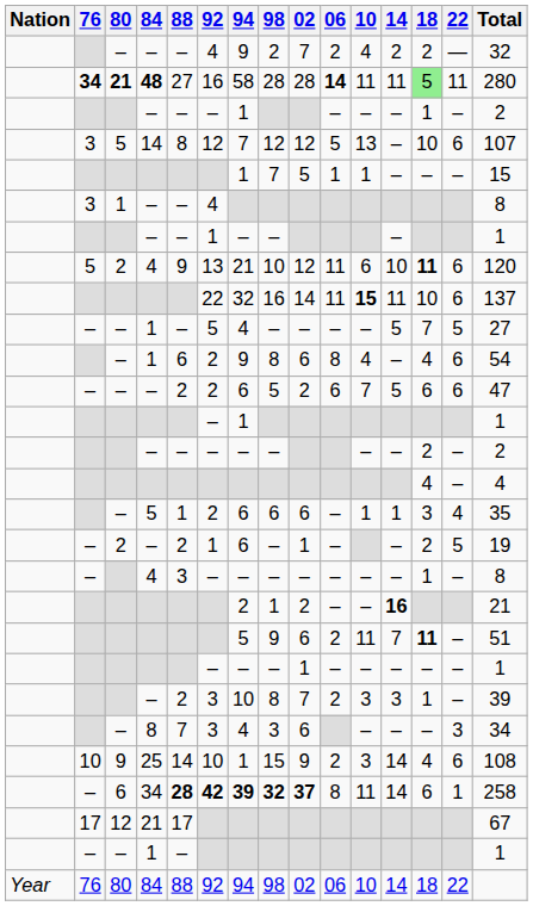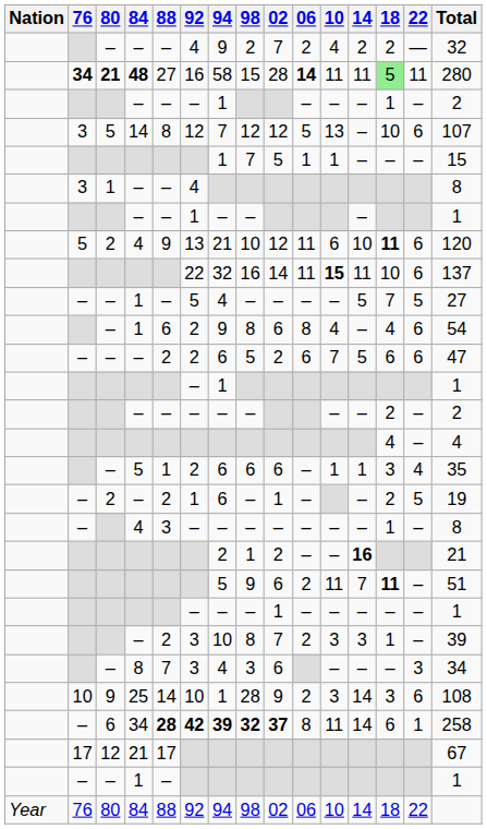48 | 98: 28 -> 15
25 | 98: 15 -> 28
25 | 18: 4 -> 3
